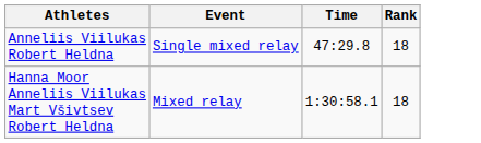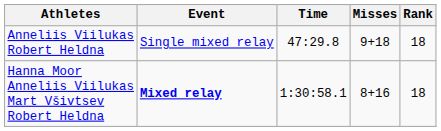+ column: Misses | 9+18 | 8+16
Hanna Moor Anneliis Viilukas Mart Všivtsev Robert Heldna | Event: normal -> bold
